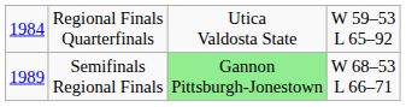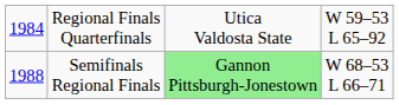Semifinals Regional Finals | column 1: 1989 -> 1988
